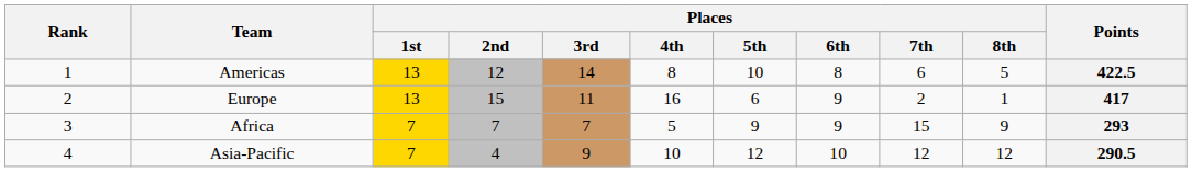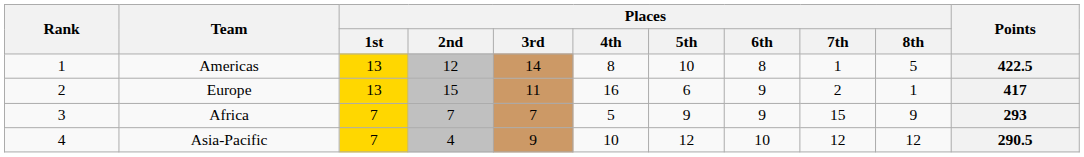Americas | Places / 7th: 6 -> 1
